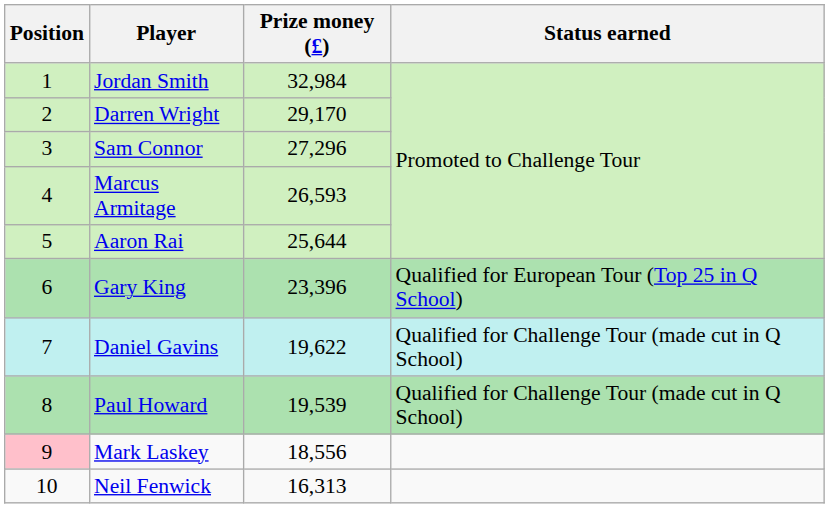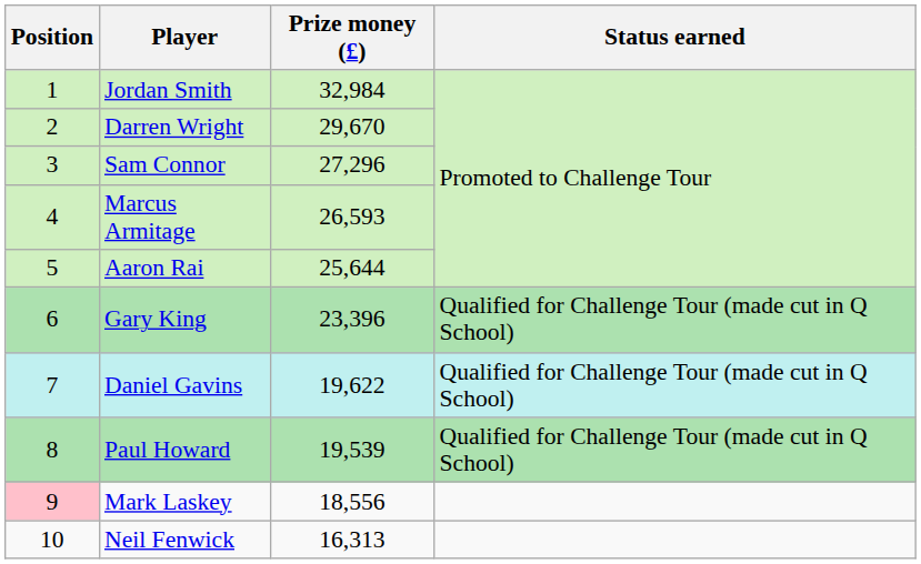Darren Wright | Prize money (£): 29,170 -> 29,670
Gary King | Status earned: Qualified for European Tour (Top 25 in Q School) -> Qualified for Challenge Tour (made cut in Q School)
